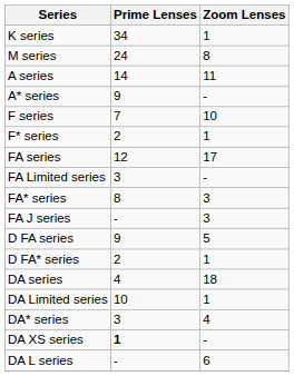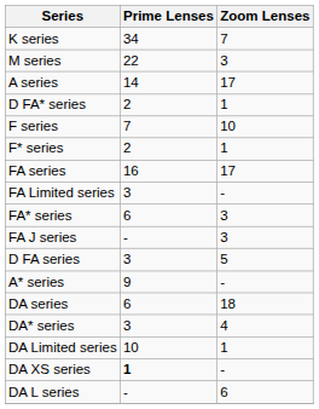K series | Zoom Lenses: 1 -> 7
M series | Prime Lenses: 24 -> 22
M series | Zoom Lenses: 8 -> 3
A series | Zoom Lenses: 11 -> 17
rows swapped: A* series <-> D FA* series
FA series | Prime Lenses: 12 -> 16
FA* series | Prime Lenses: 8 -> 6
D FA series | Prime Lenses: 9 -> 3
DA series | Prime Lenses: 4 -> 6
rows swapped: DA Limited series <-> DA* series
